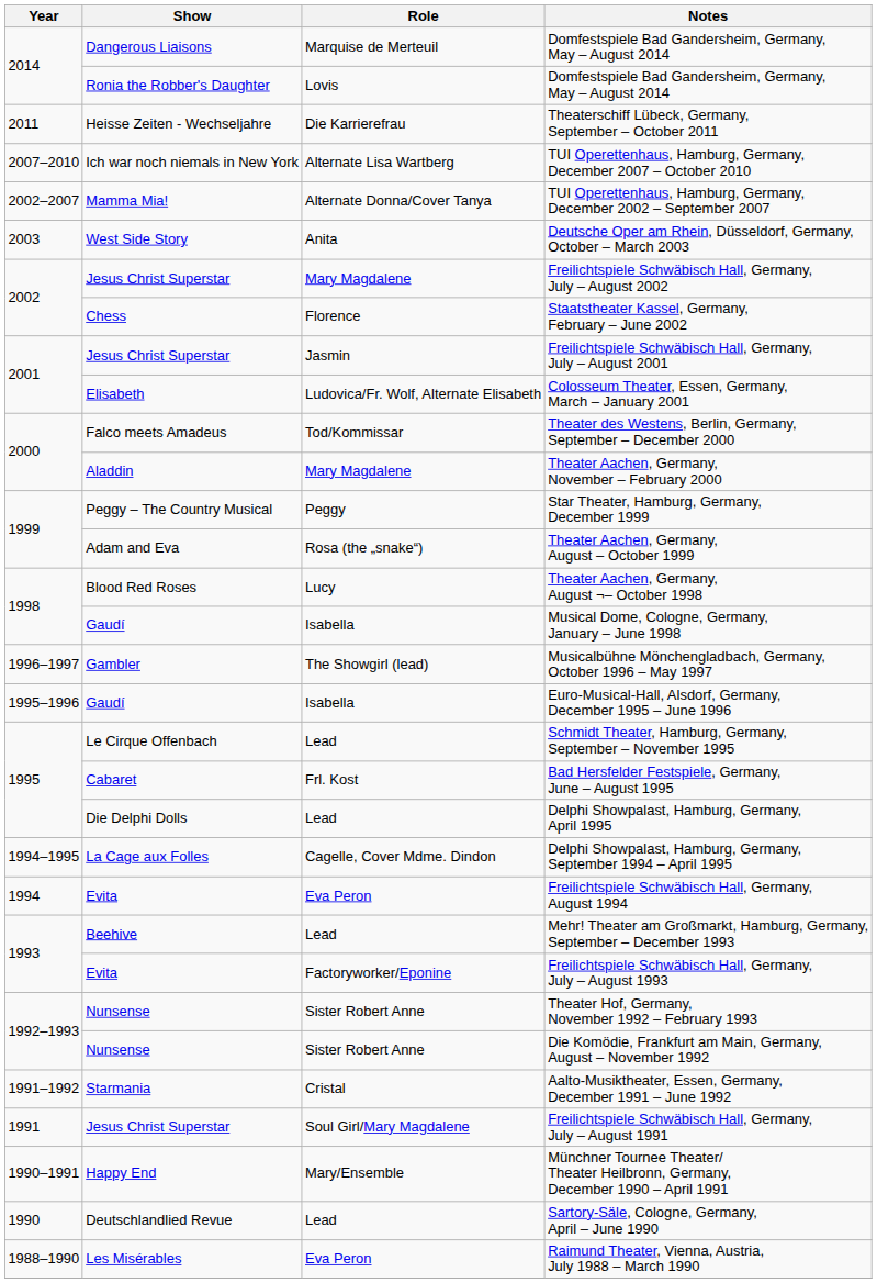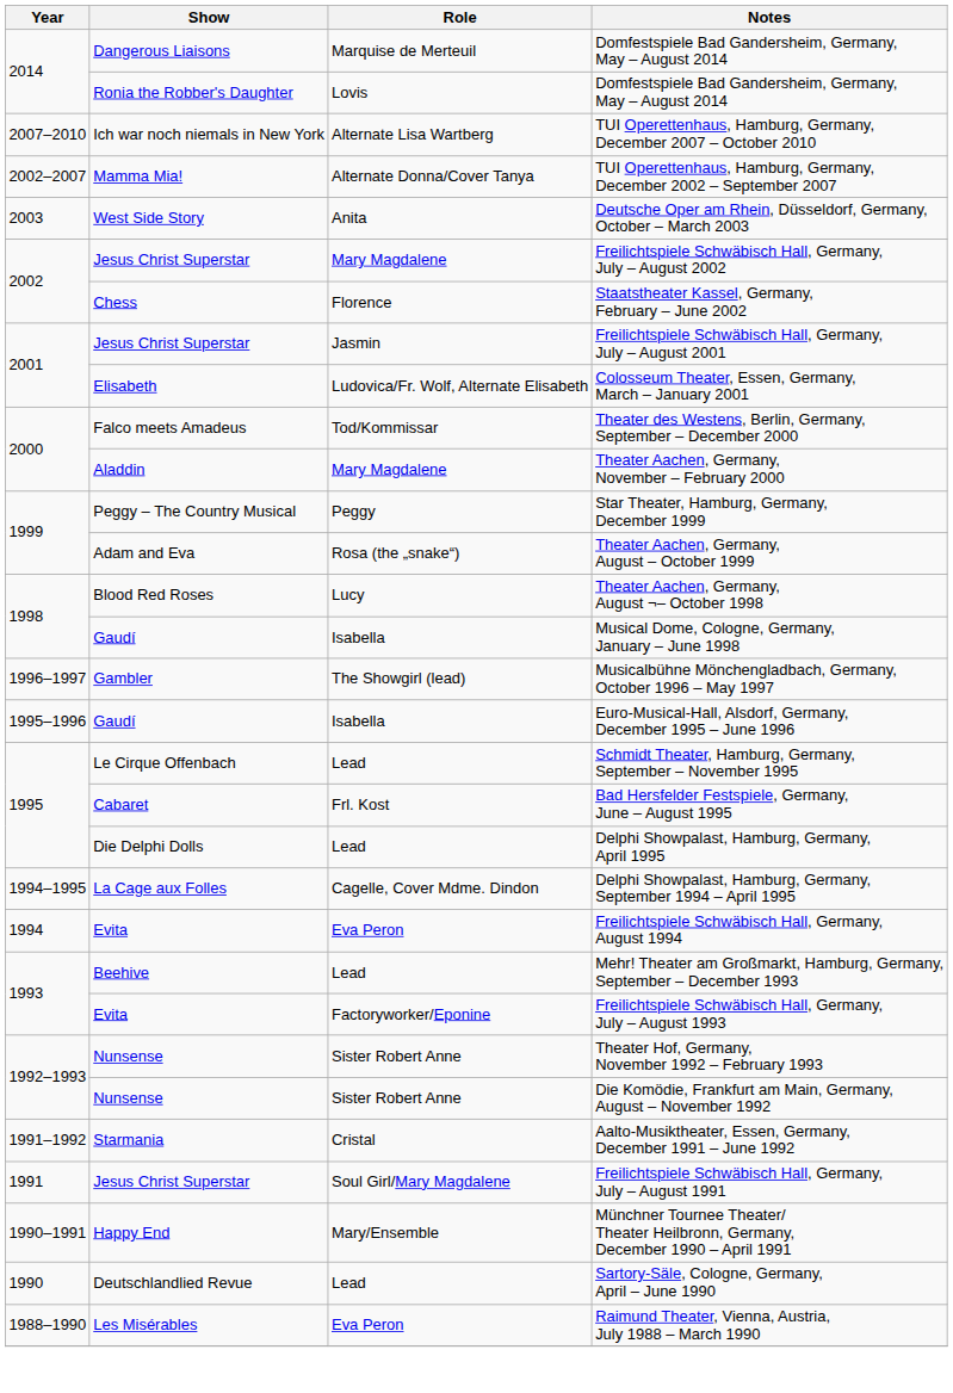- row: 2011 | Heisse Zeiten - Wechseljahre | Die Karrierefrau | Theaterschiff Lübeck, Germany, September – October 2011
